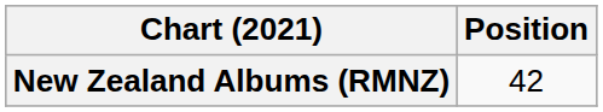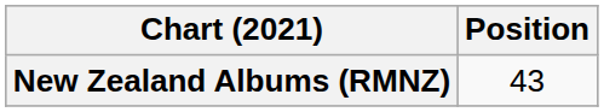New Zealand Albums (RMNZ) | Position: 42 -> 43
